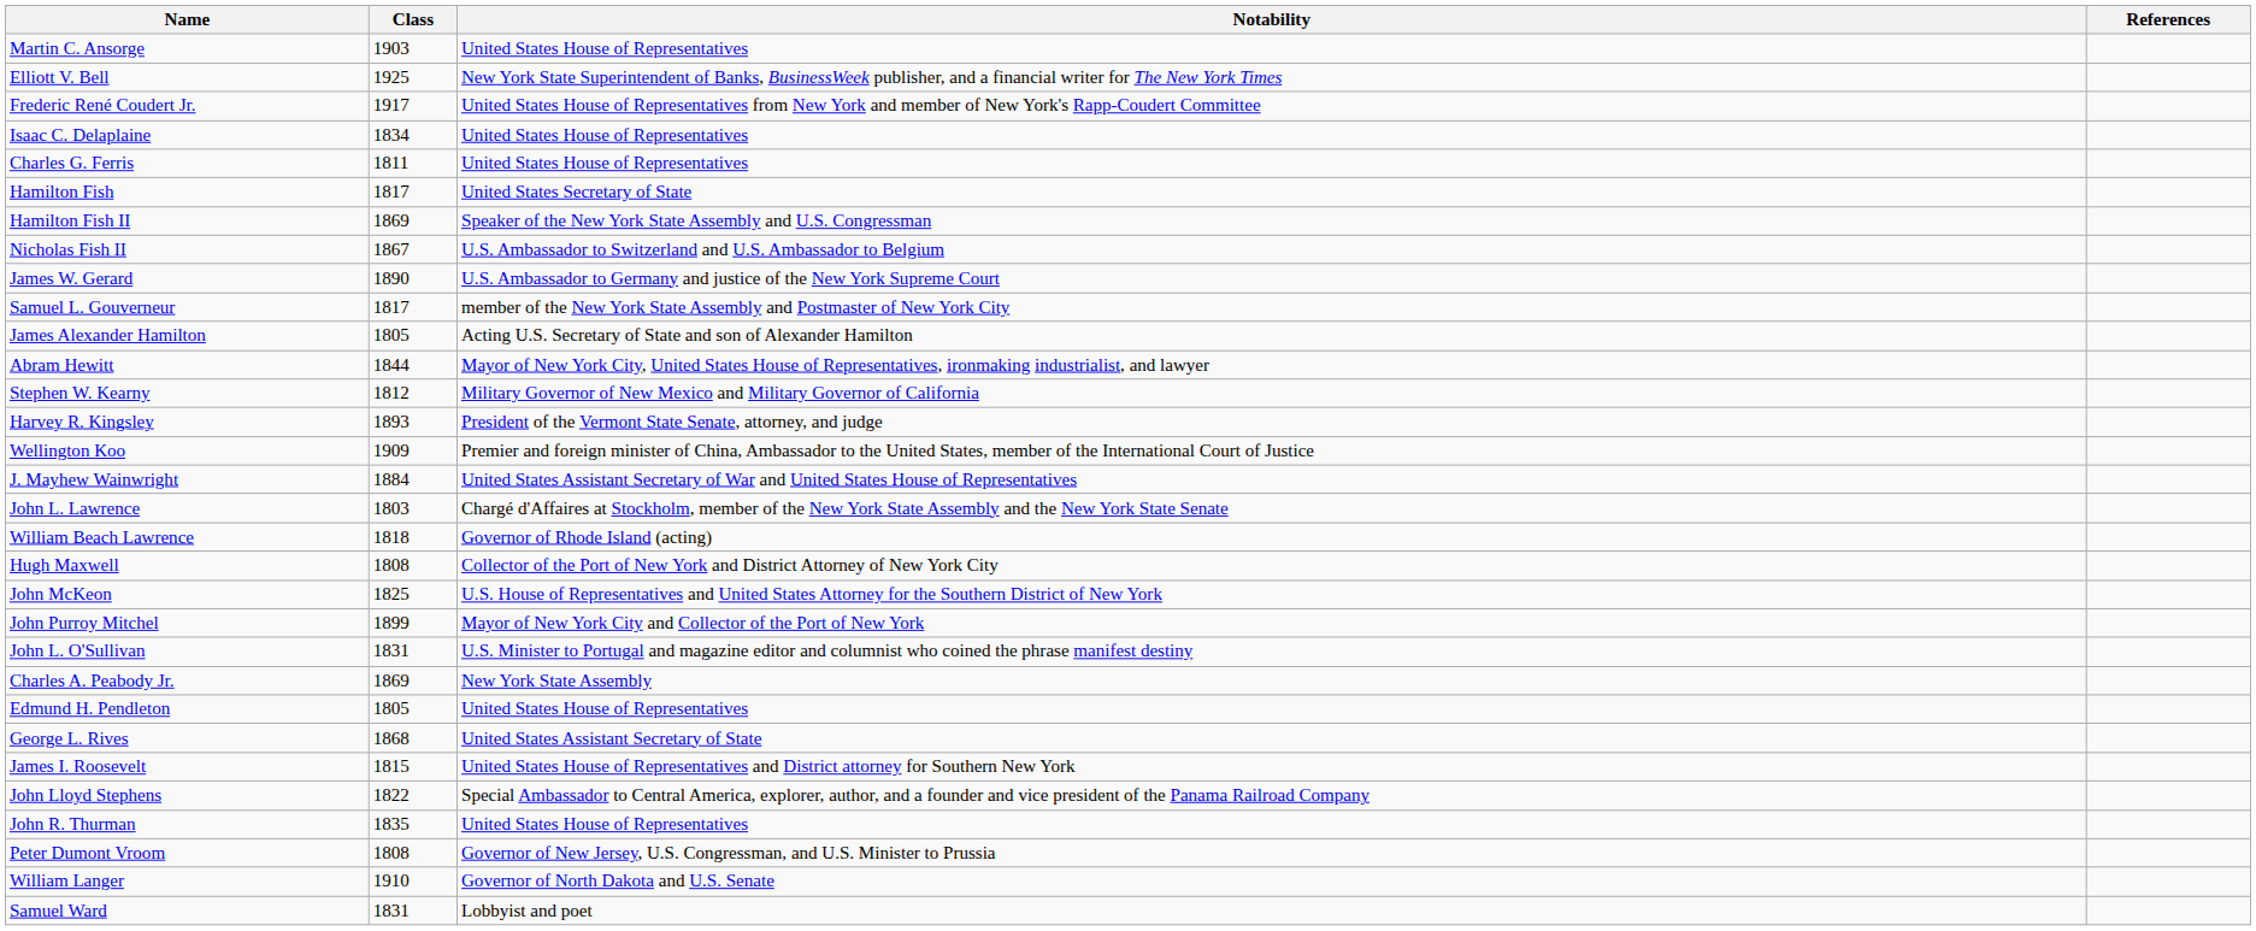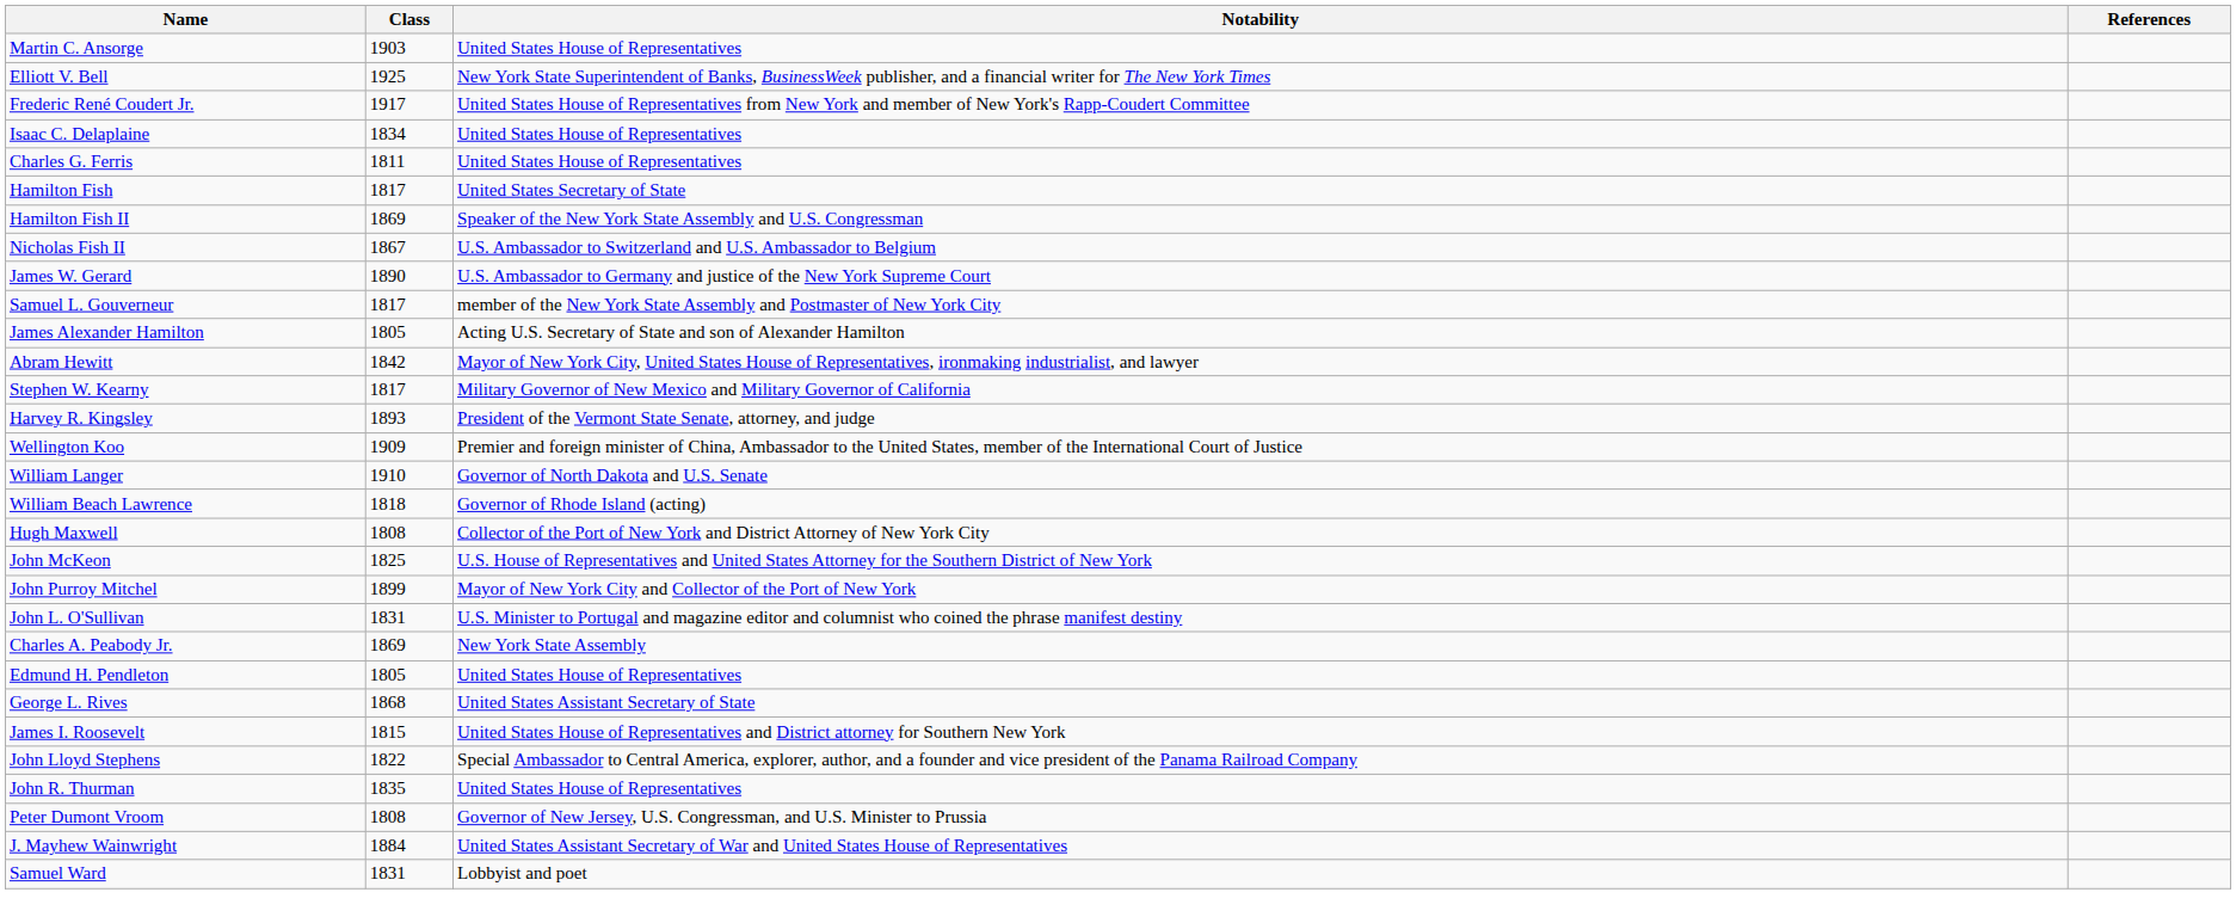Abram Hewitt | Class: 1844 -> 1842
Stephen W. Kearny | Class: 1812 -> 1817
rows swapped: William Langer <-> J. Mayhew Wainwright
- row: John L. Lawrence | 1803 | Chargé d'Affaires at Stockholm, member of the New York State Assembly and the New York State Senate
